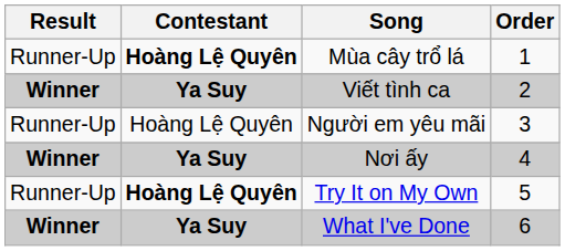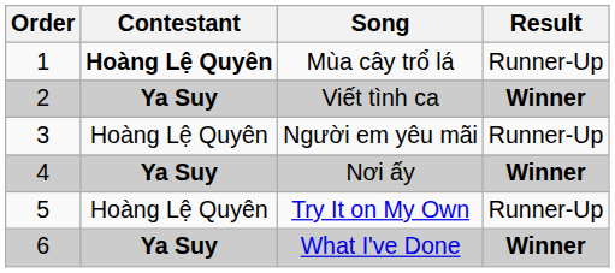columns swapped: Order <-> Result
Try It on My Own | Contestant: bold -> normal
